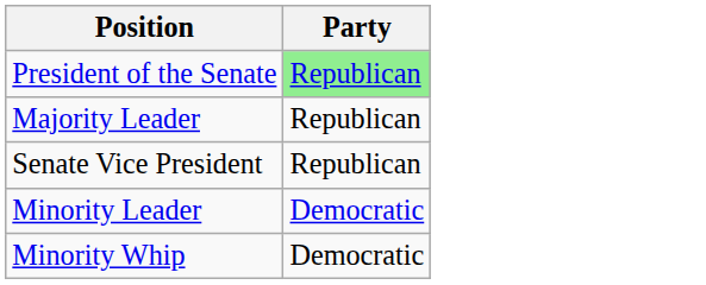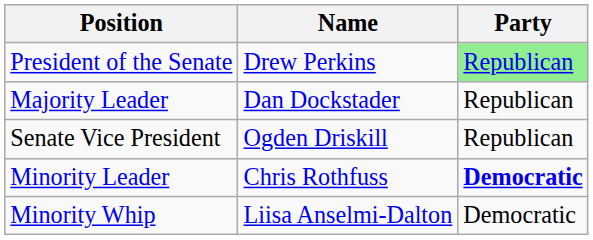+ column: Name | Drew Perkins | Dan Dockstader | Ogden Driskill | Chris Rothfuss | Liisa Anselmi-Dalton
Minority Leader | Party: normal -> bold
